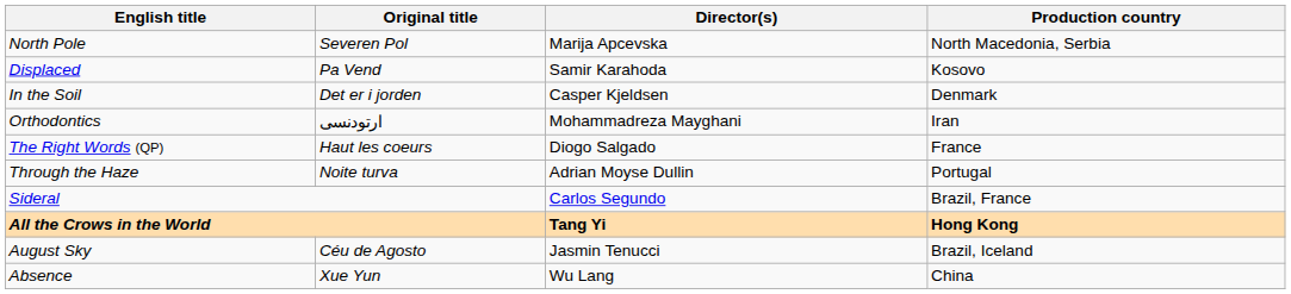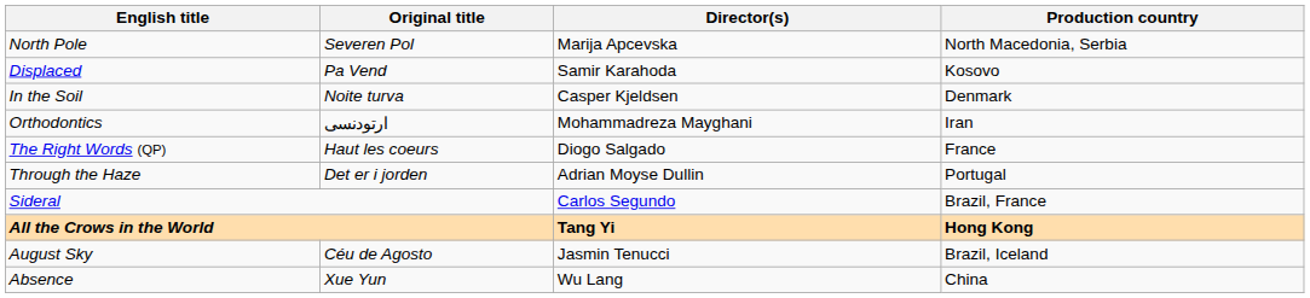In the Soil | Original title: Det er i jorden -> Noite turva
Through the Haze | Original title: Noite turva -> Det er i jorden
